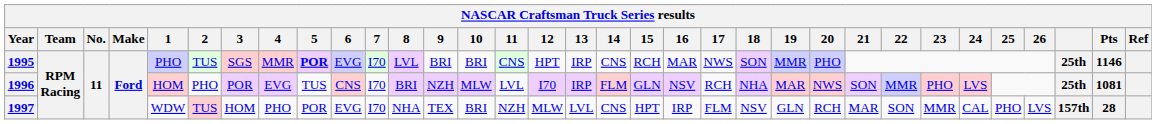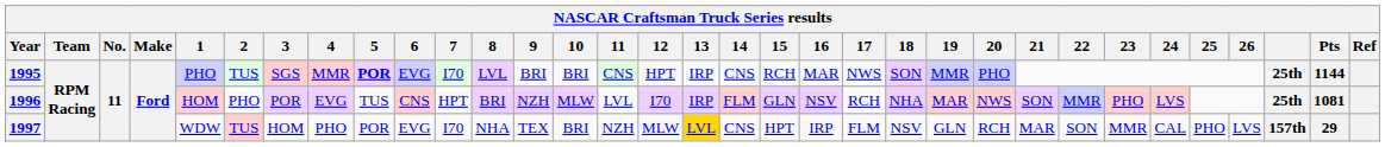1995 | Pts: 1146 -> 1144
1996 | 7: I70 -> HPT
1997 | 13: no background -> gold background
1997 | Pts: 28 -> 29
